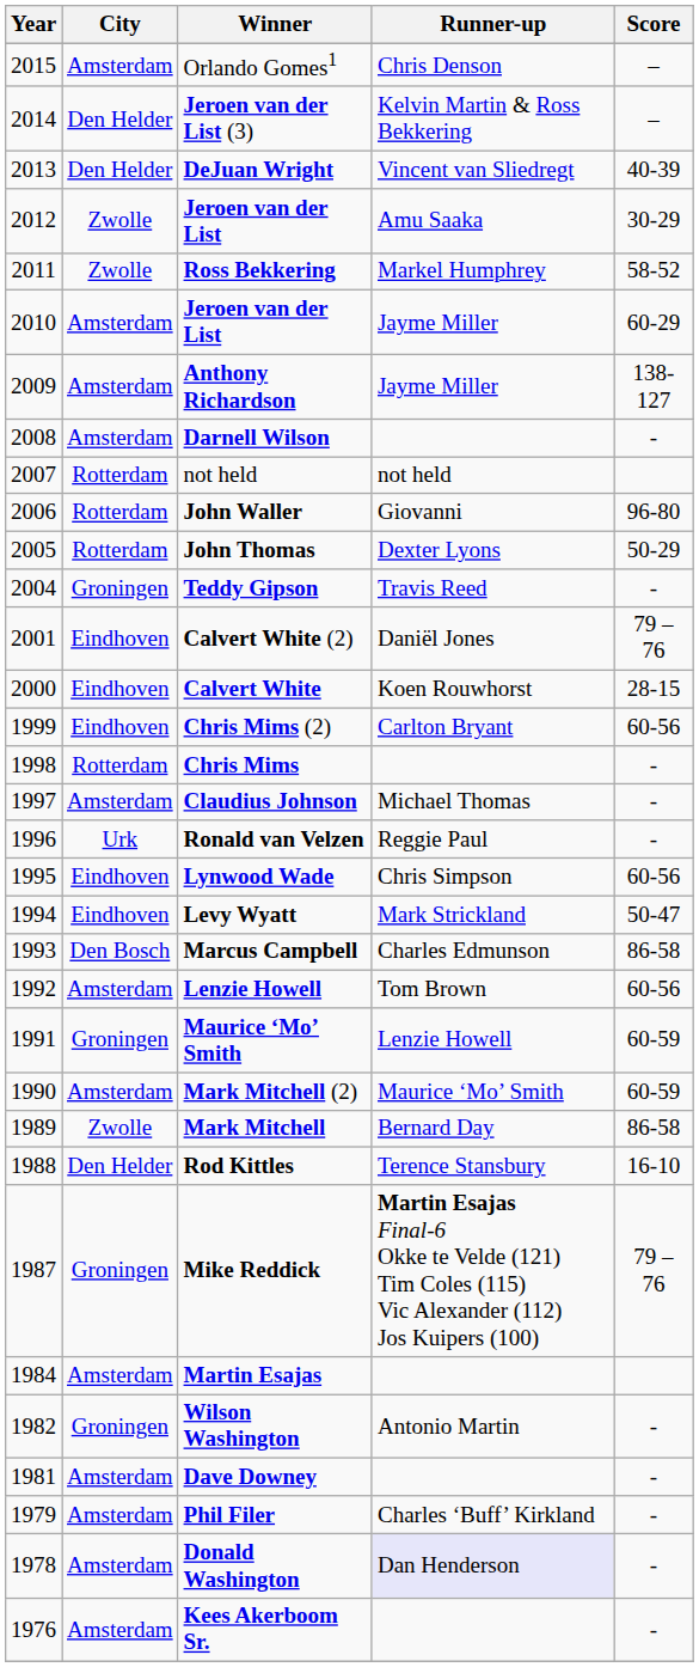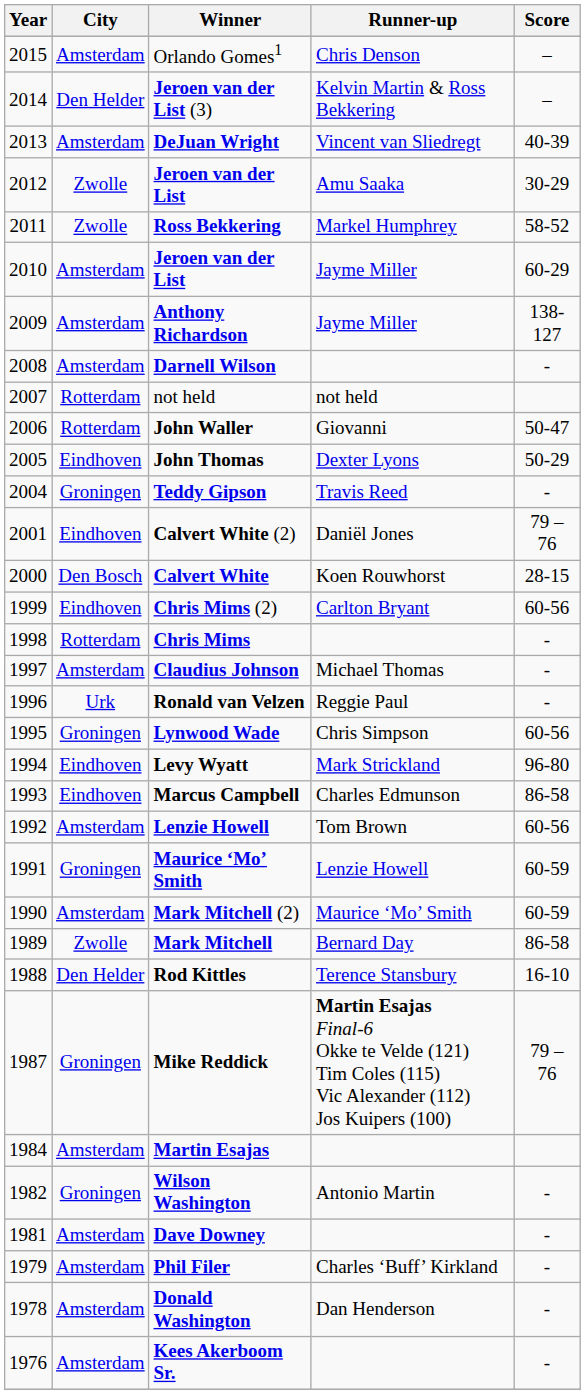DeJuan Wright | City: Den Helder -> Amsterdam
John Waller | Score: 96-80 -> 50-47
John Thomas | City: Rotterdam -> Eindhoven
Calvert White | City: Eindhoven -> Den Bosch
Lynwood Wade | City: Eindhoven -> Groningen
Levy Wyatt | Score: 50-47 -> 96-80
Marcus Campbell | City: Den Bosch -> Eindhoven
Donald Washington | Runner-up: lavender background -> no background
